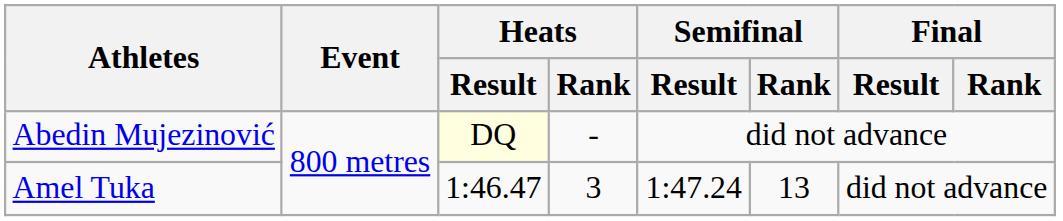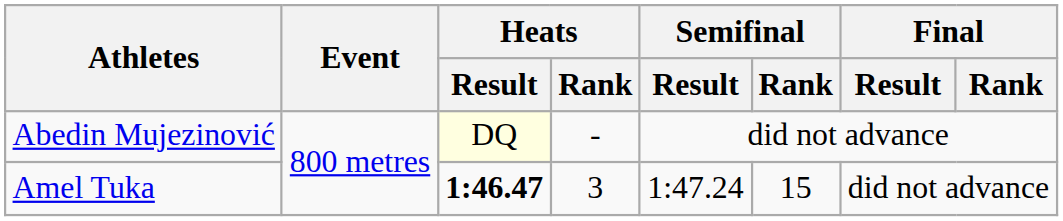Amel Tuka | Heats / Result: normal -> bold
Amel Tuka | Semifinal / Rank: 13 -> 15
